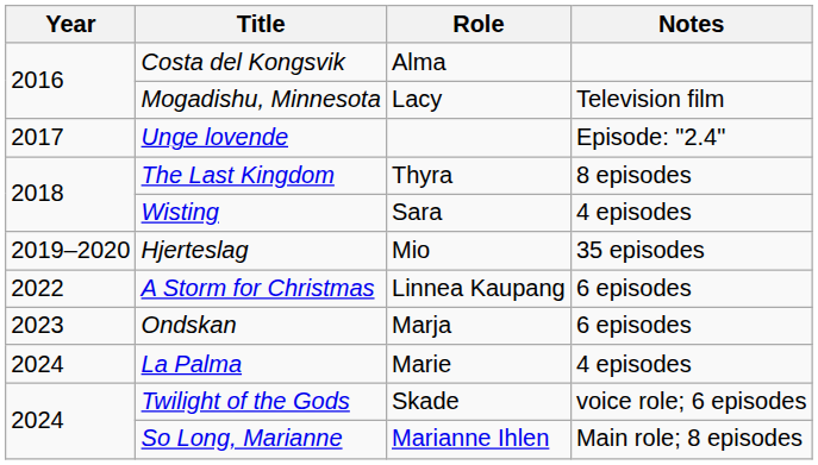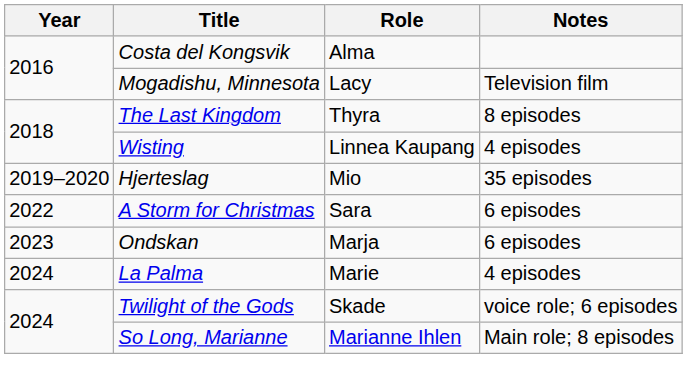- row: 2017 | Unge lovende | Episode: "2.4"
Wisting | Role: Sara -> Linnea Kaupang
A Storm for Christmas | Role: Linnea Kaupang -> Sara
